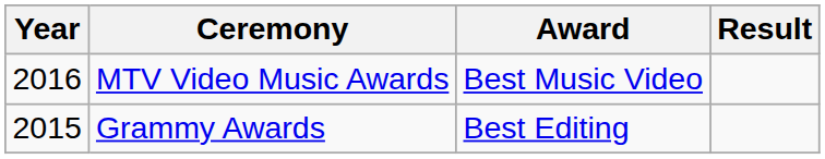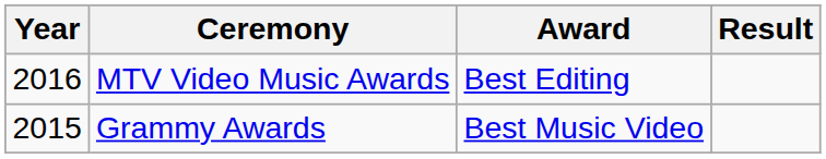MTV Video Music Awards | Award: Best Music Video -> Best Editing
Grammy Awards | Award: Best Editing -> Best Music Video
